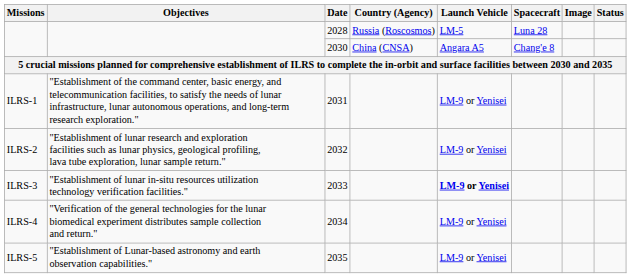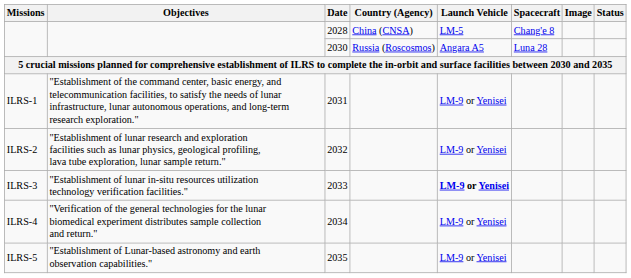2028 | Country (Agency): Russia (Roscosmos) -> China (CNSA)
2028 | Spacecraft: Luna 28 -> Chang'e 8
2030 | Country (Agency): China (CNSA) -> Russia (Roscosmos)
2030 | Spacecraft: Chang'e 8 -> Luna 28
